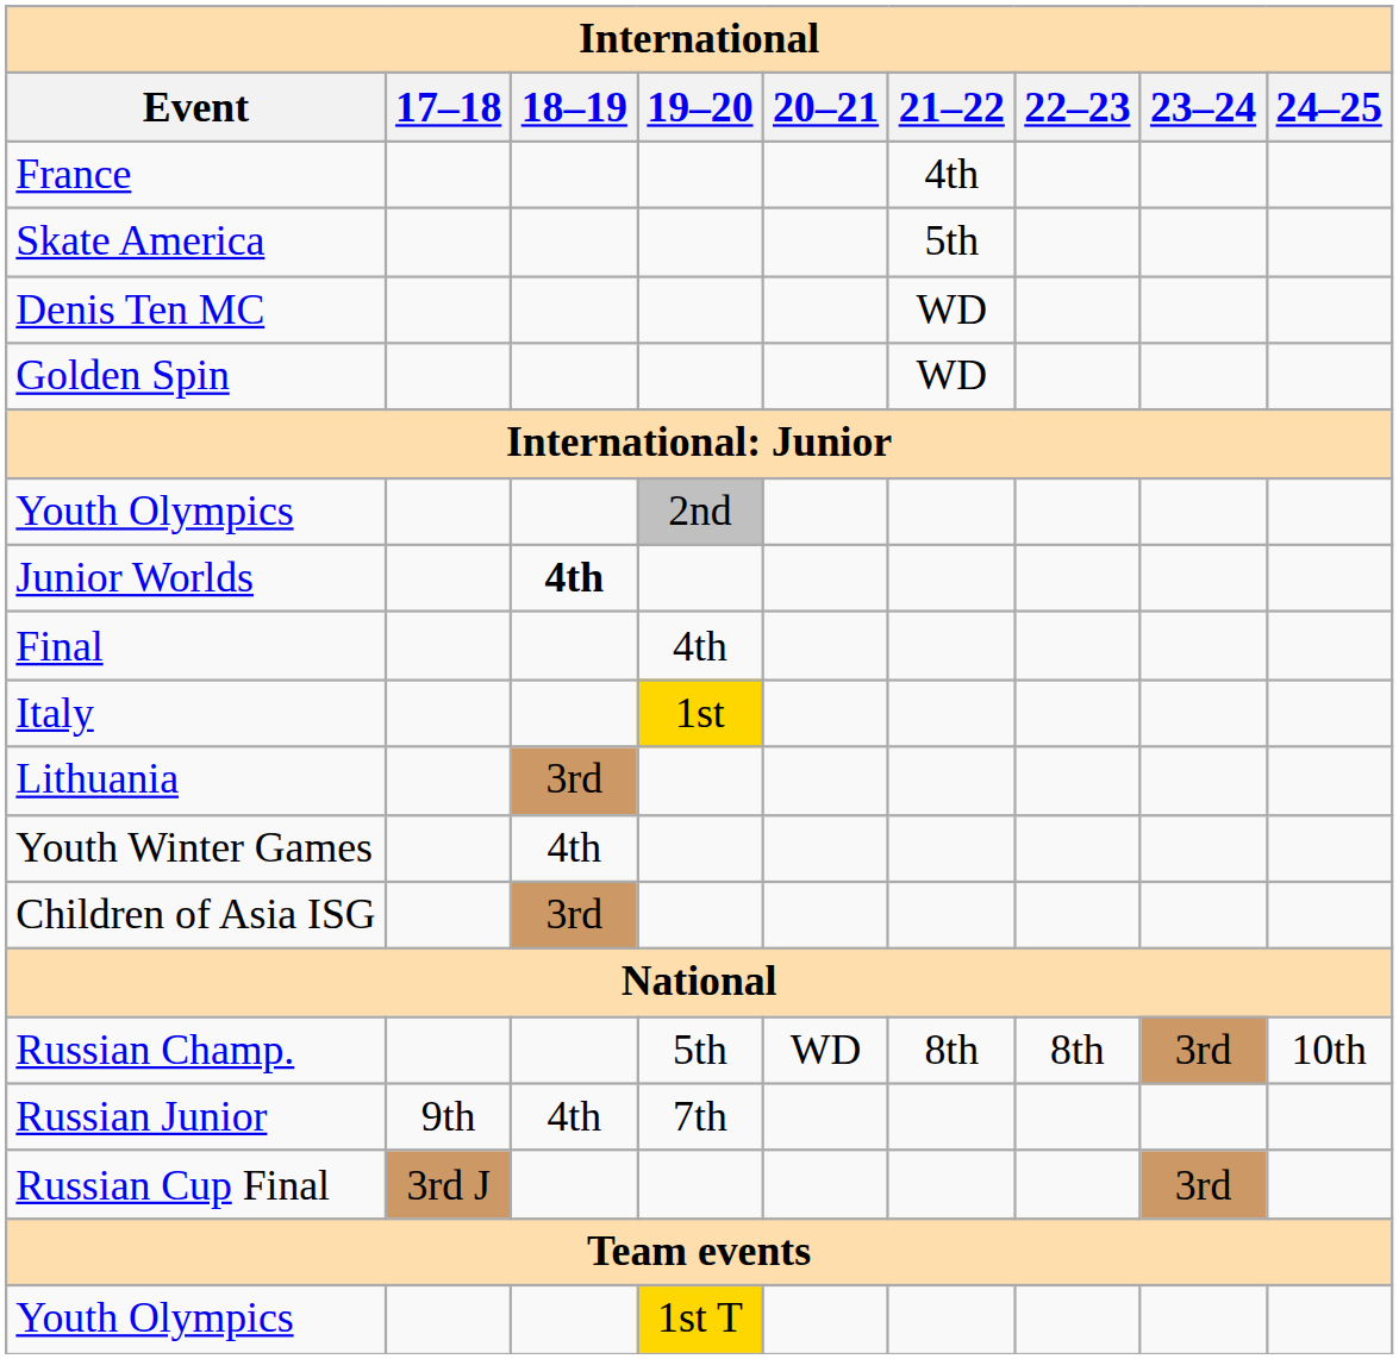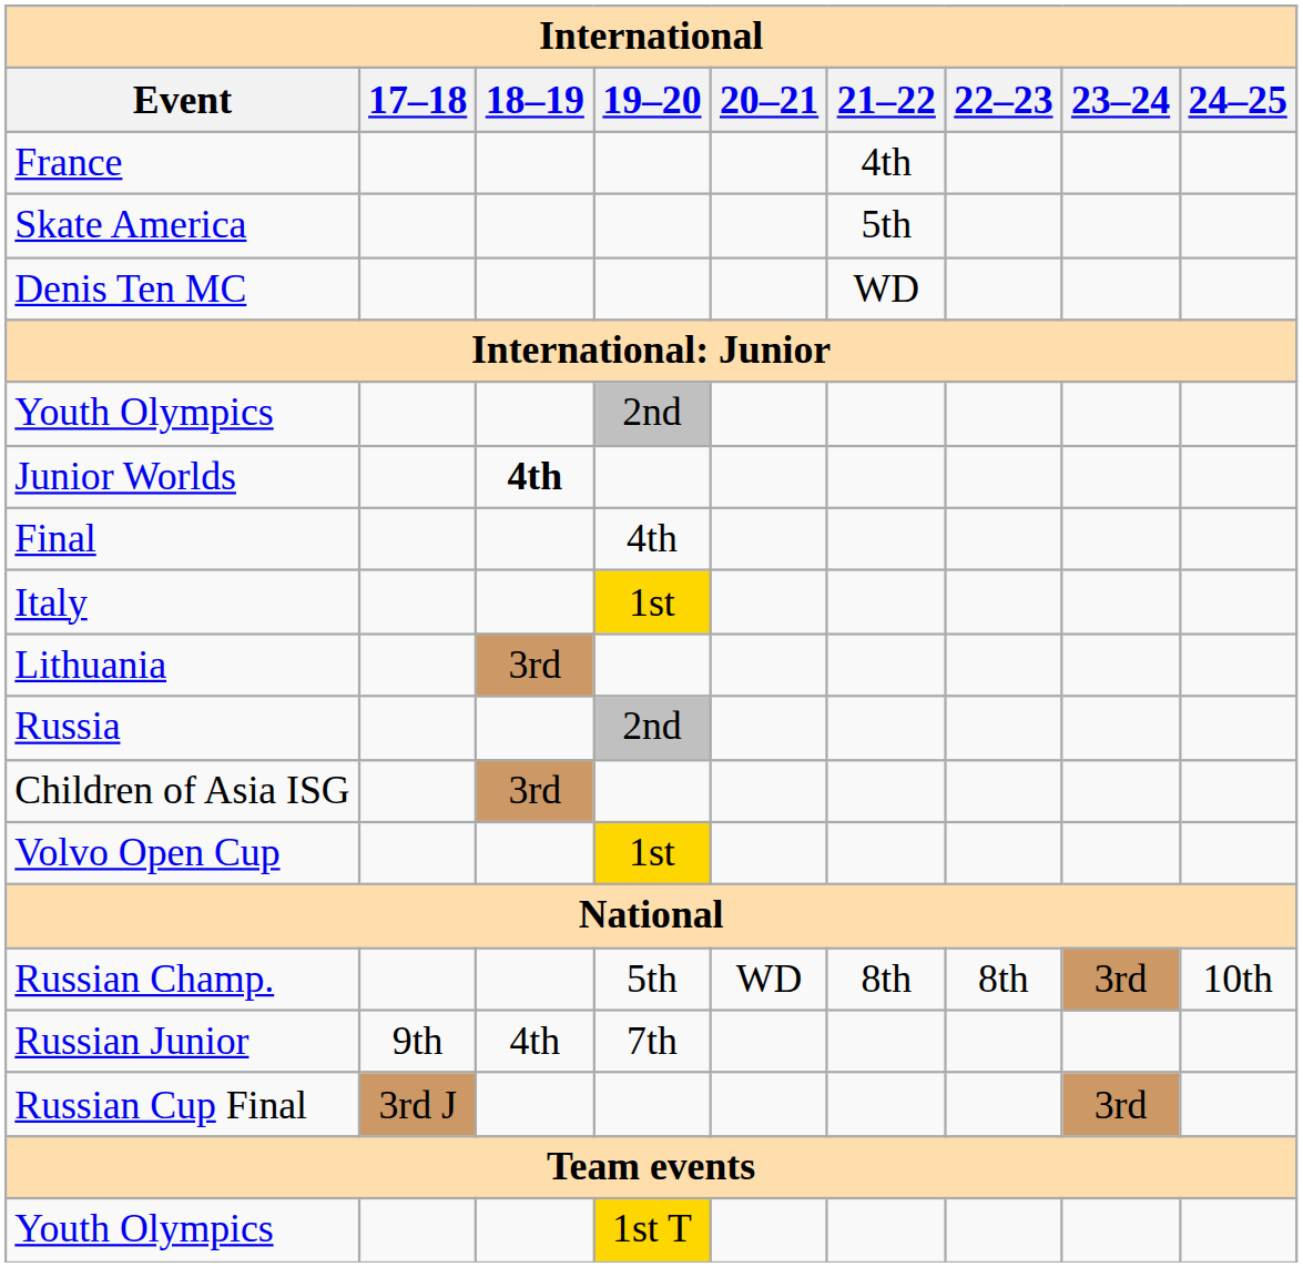- row: Golden Spin | WD
+ row: Russia | 2nd
- row: Youth Winter Games | 4th
+ row: Volvo Open Cup | 1st
